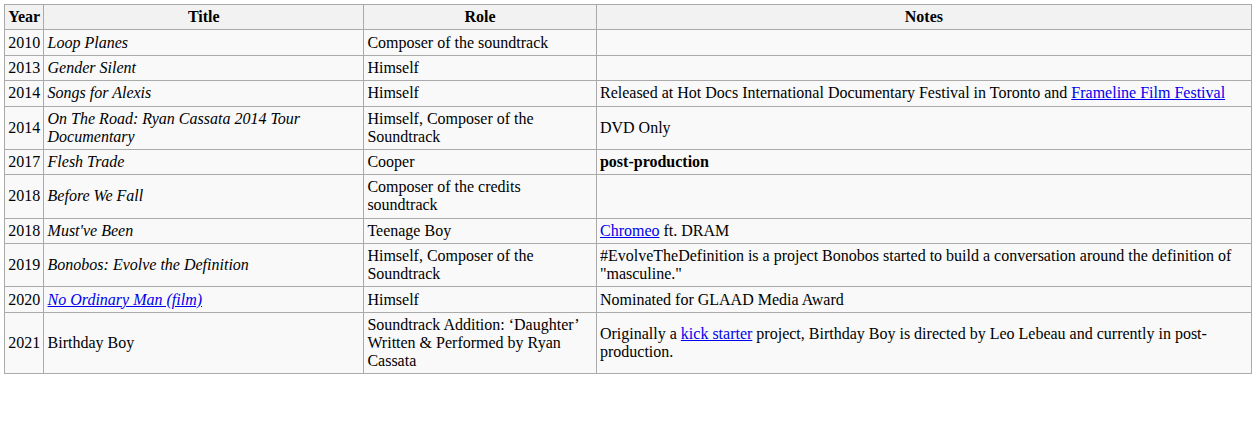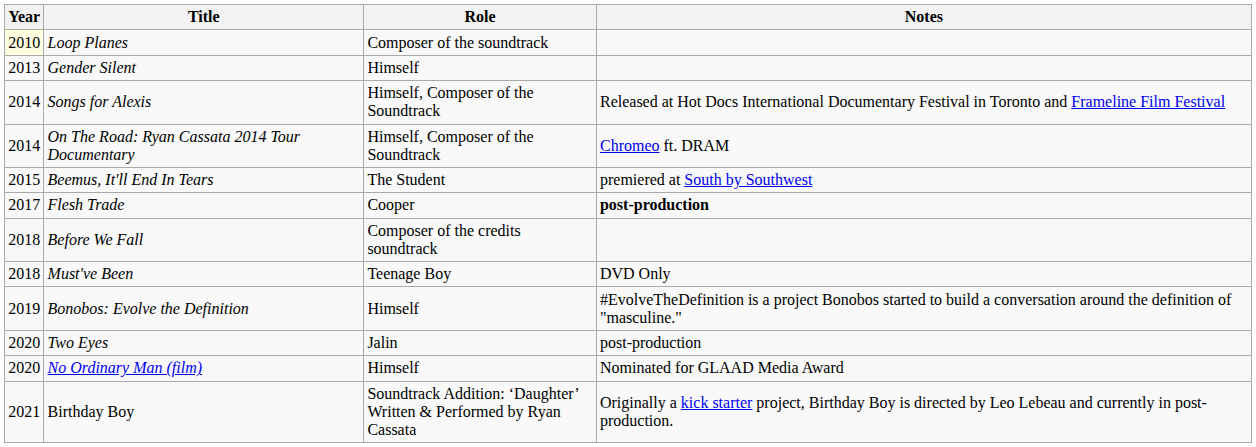Loop Planes | Year: no background -> lightyellow background
Songs for Alexis | Role: Himself -> Himself, Composer of the Soundtrack
On The Road: Ryan Cassata 2014 Tour Documentary | Notes: DVD Only -> Chromeo ft. DRAM
+ row: 2015 | Beemus, It'll End In Tears | The Student | premiered at South by Southwest
Must've Been | Notes: Chromeo ft. DRAM -> DVD Only
Bonobos: Evolve the Definition | Role: Himself, Composer of the Soundtrack -> Himself
+ row: 2020 | Two Eyes | Jalin | post-production
